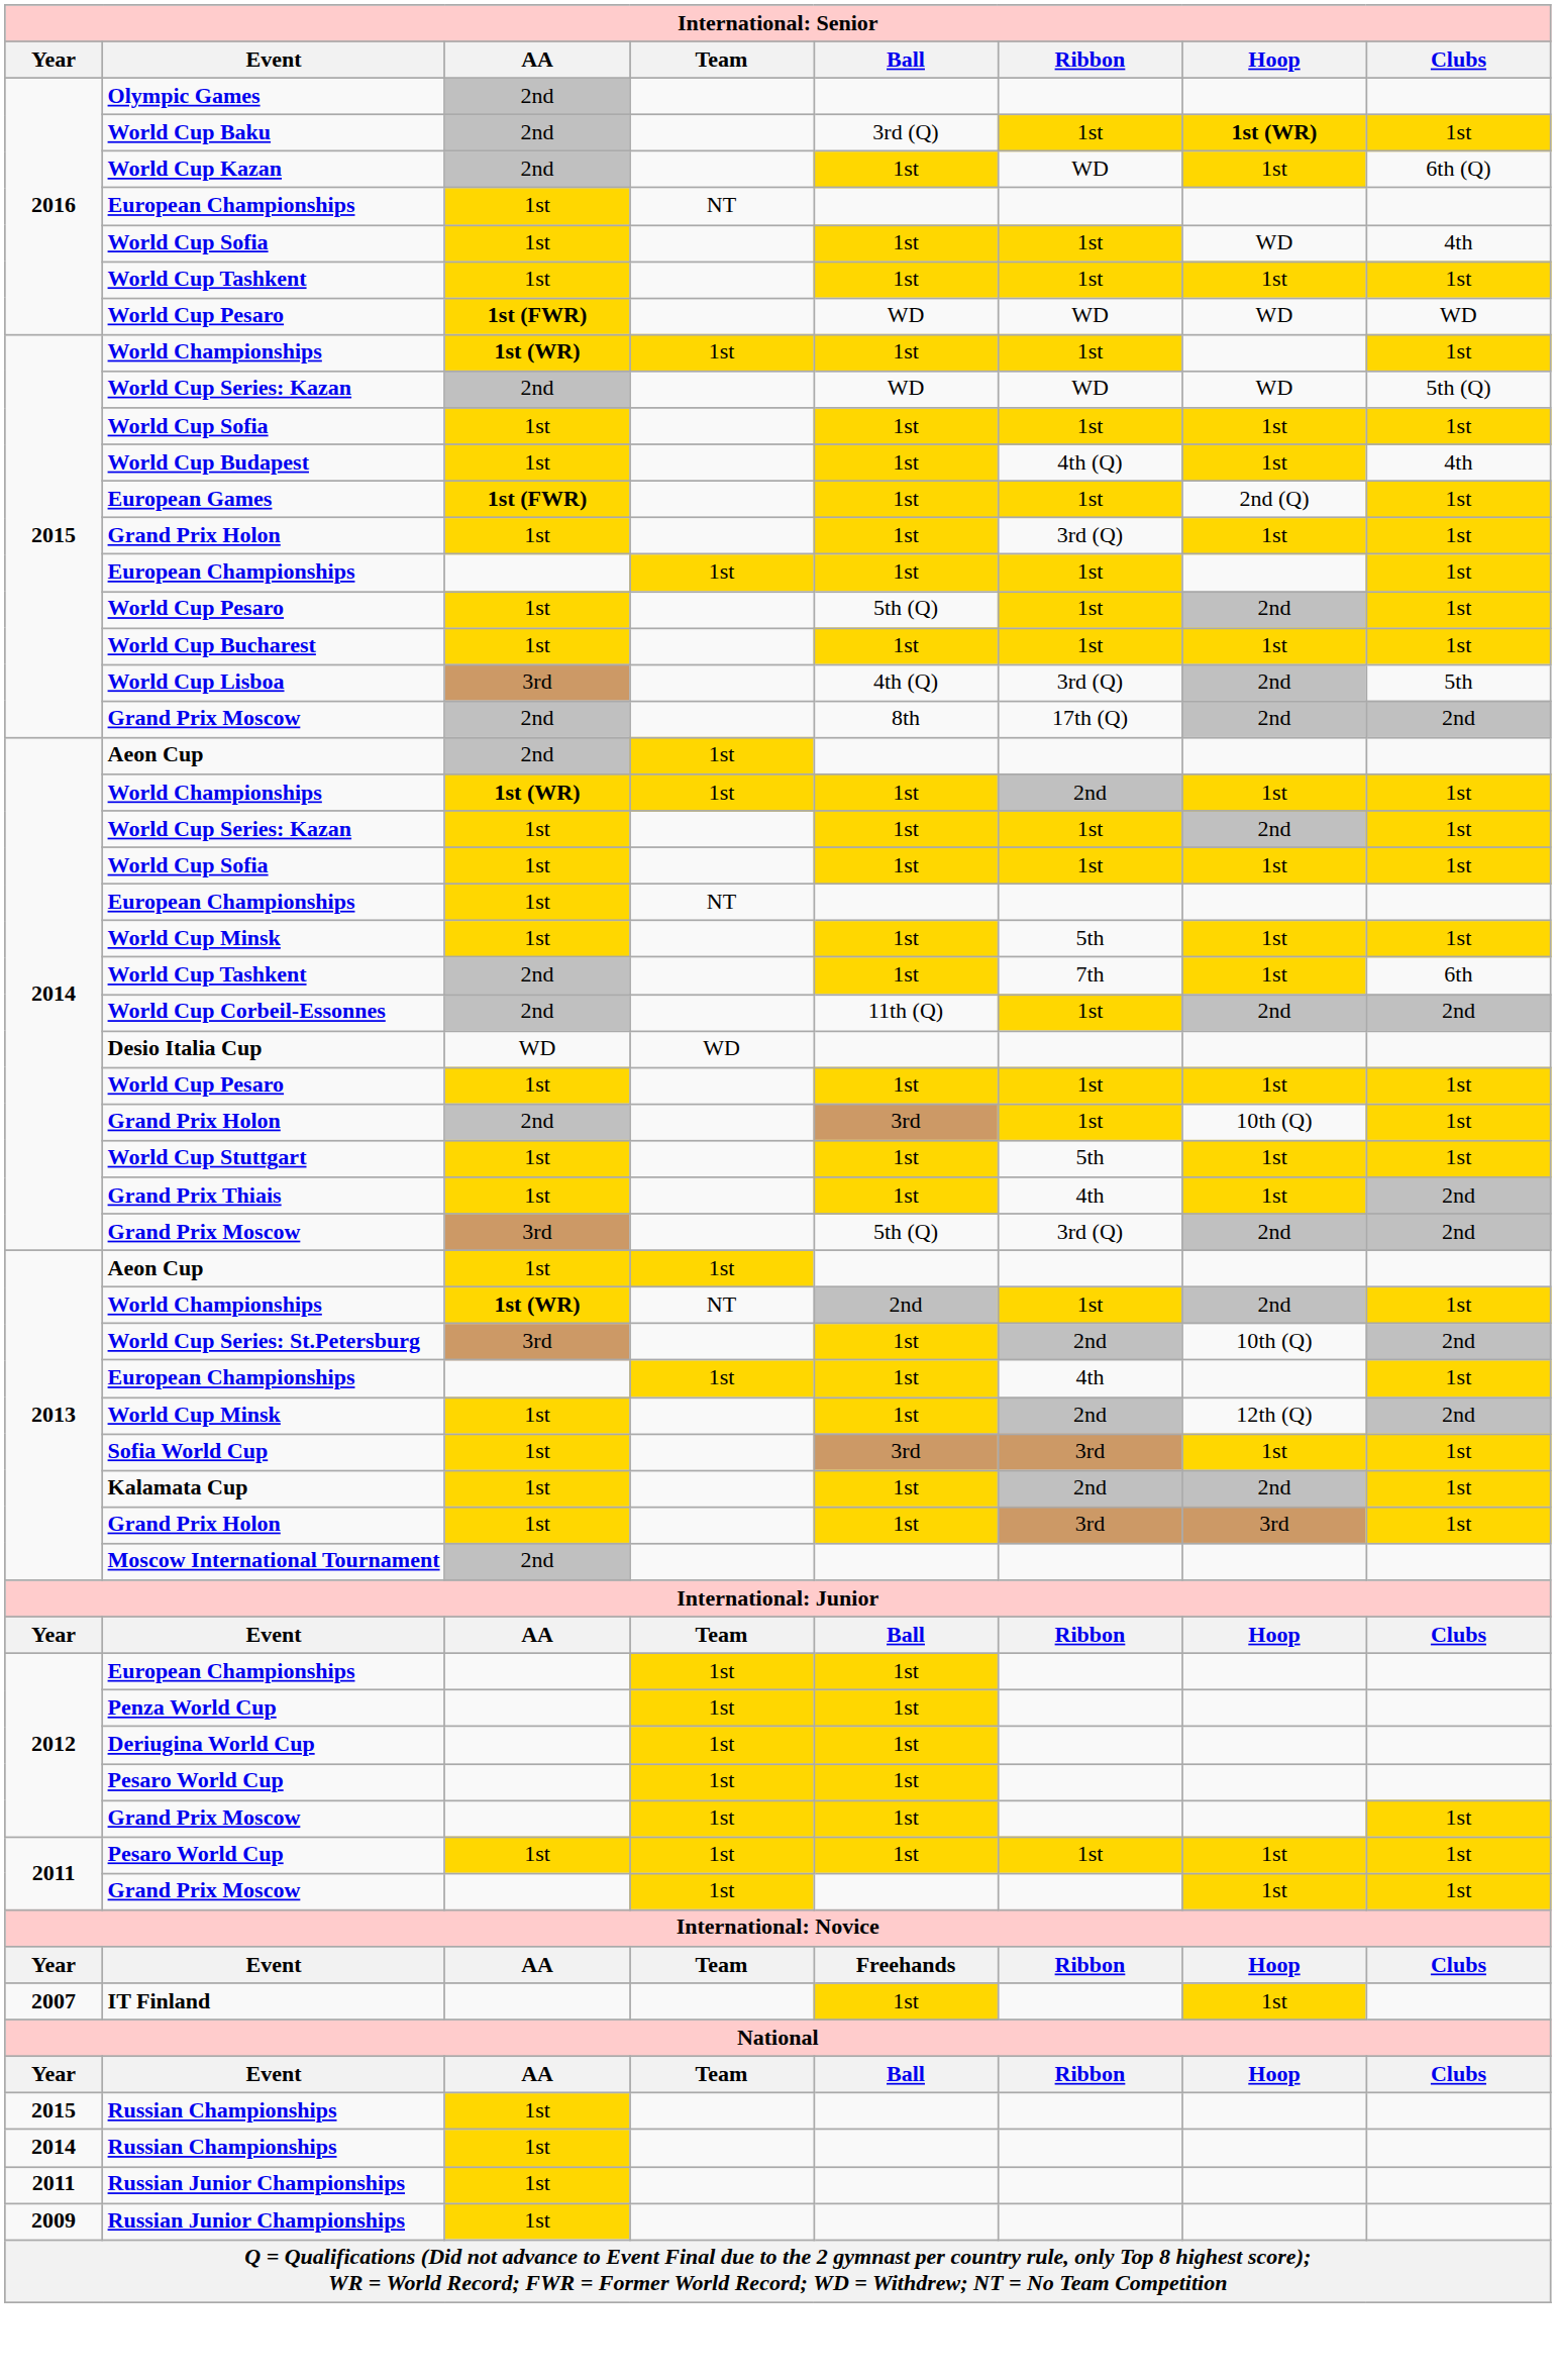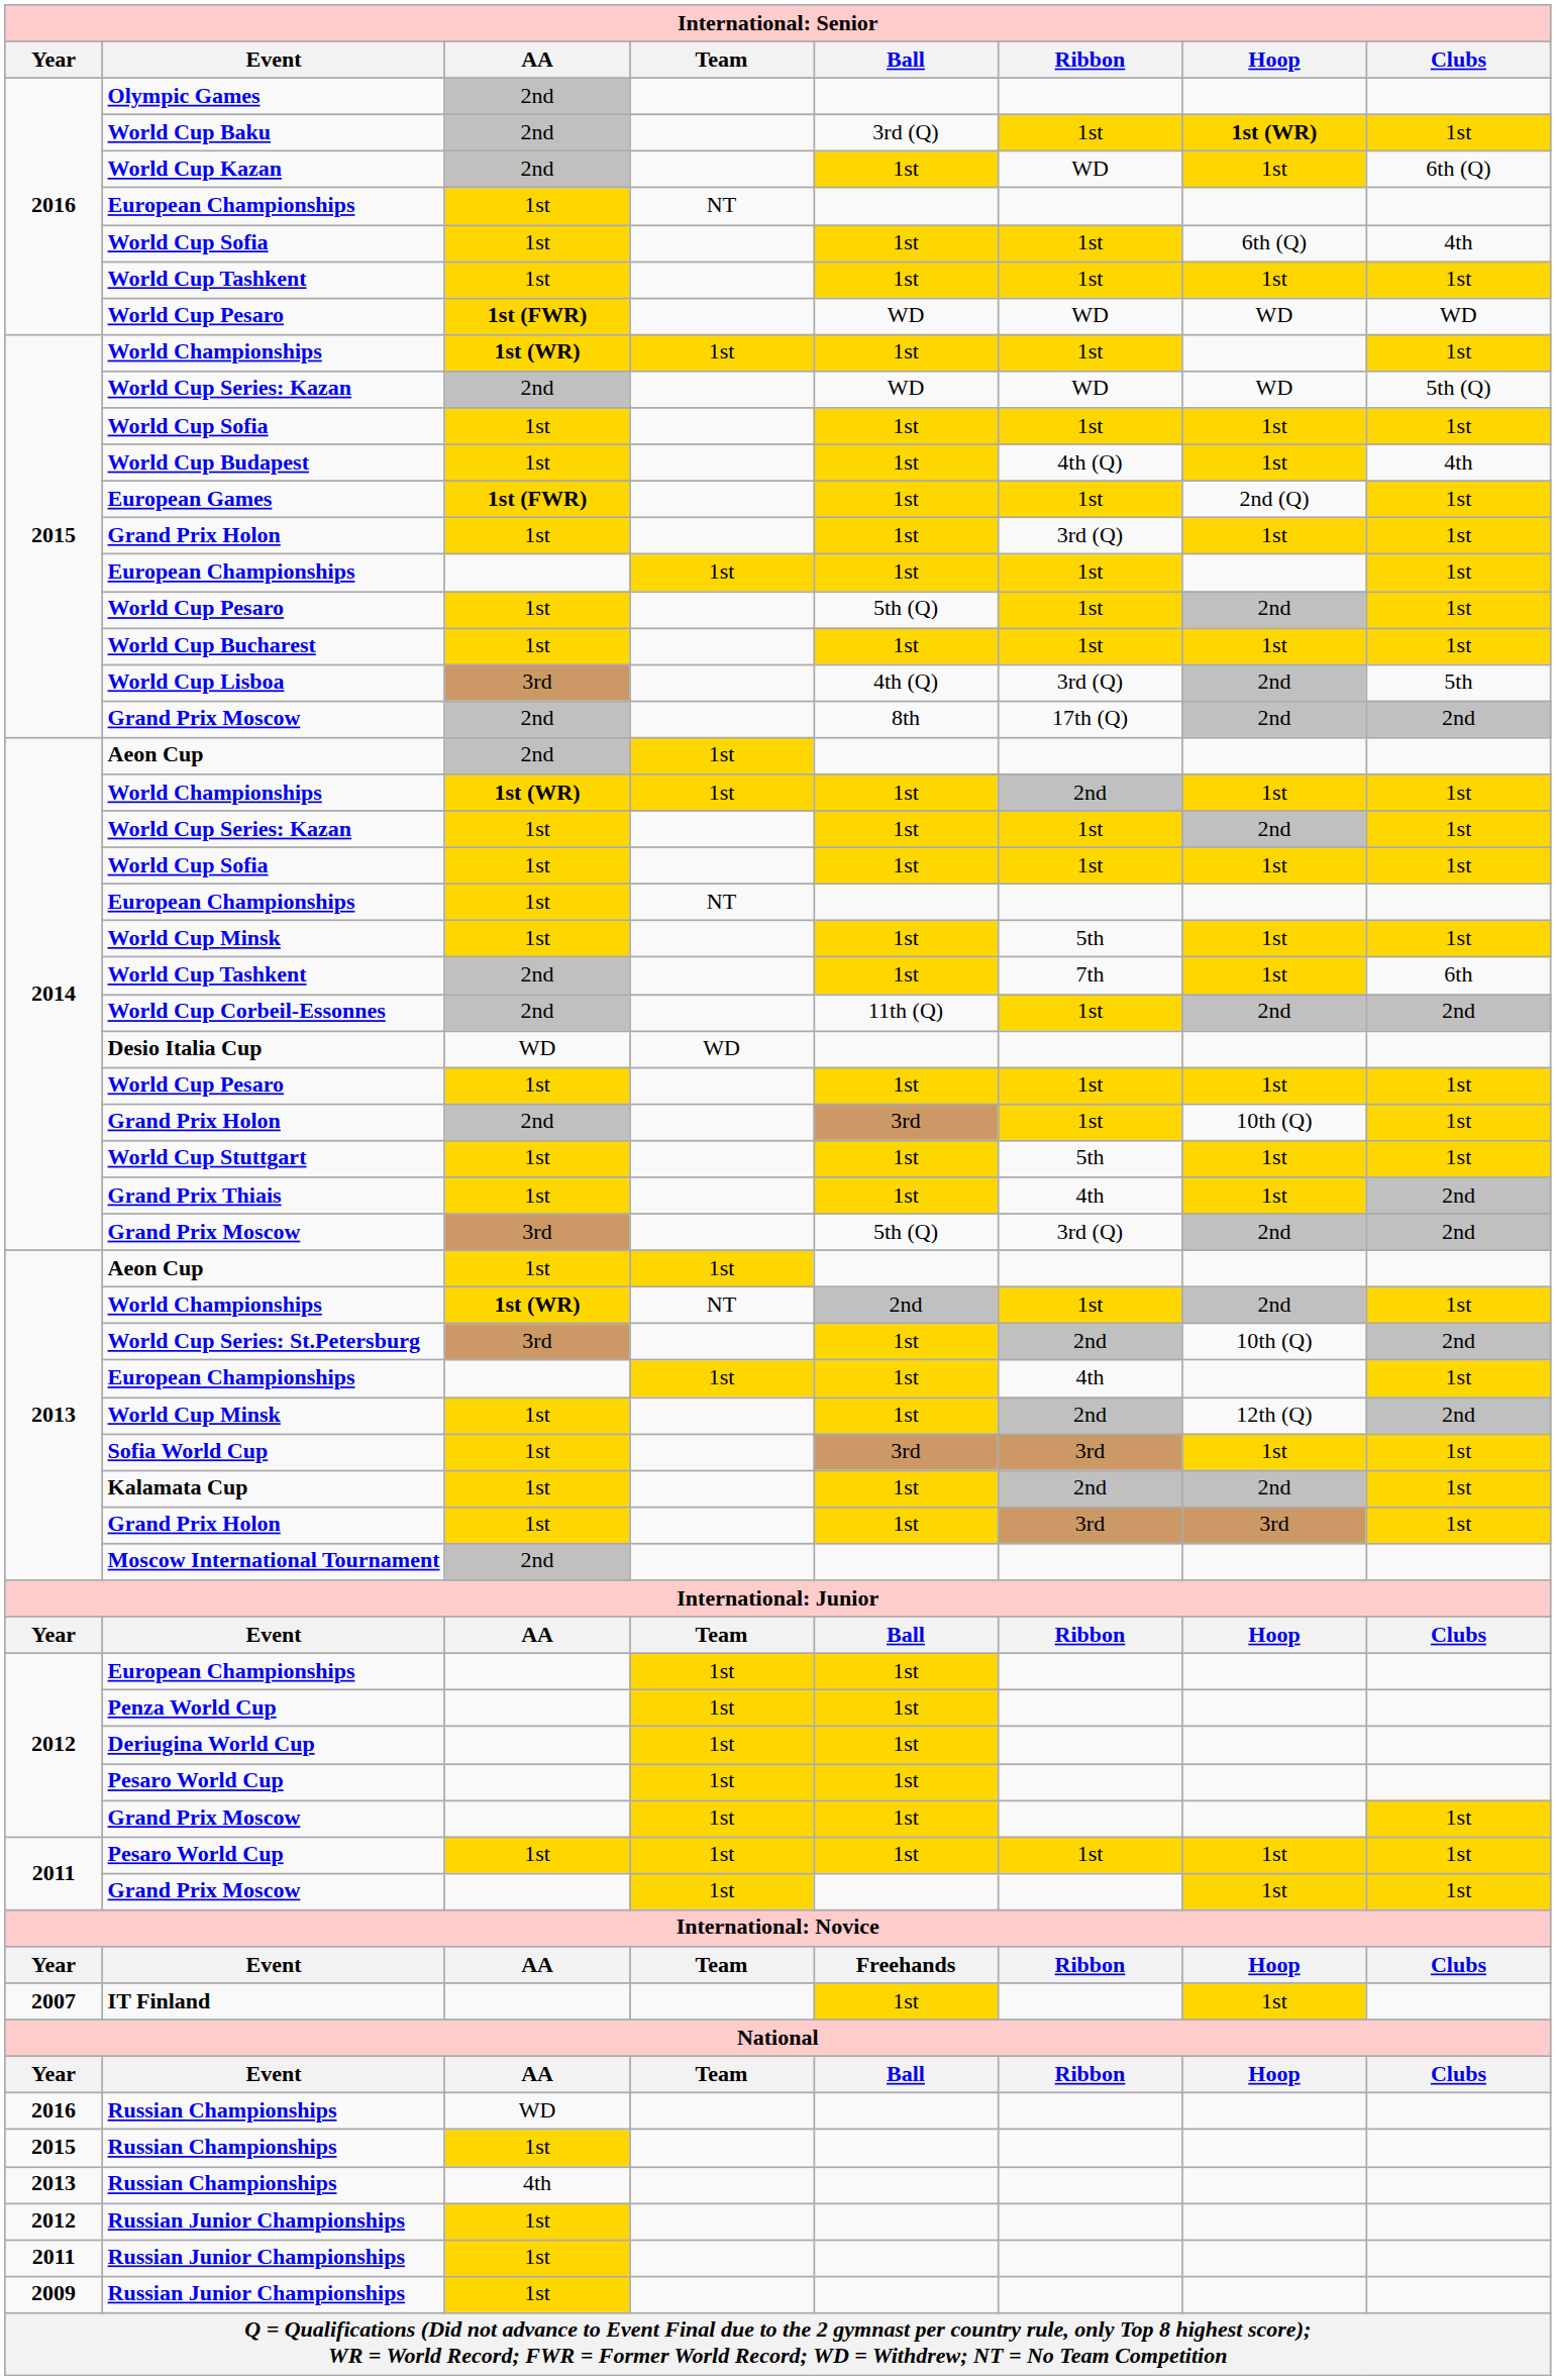2016 / World Cup Sofia | Hoop: WD -> 6th (Q)
+ row: 2016 | Russian Championships | WD
- row: 2014 | Russian Championships | 1st
+ row: 2013 | Russian Championships | 4th
+ row: 2012 | Russian Junior Championships | 1st
